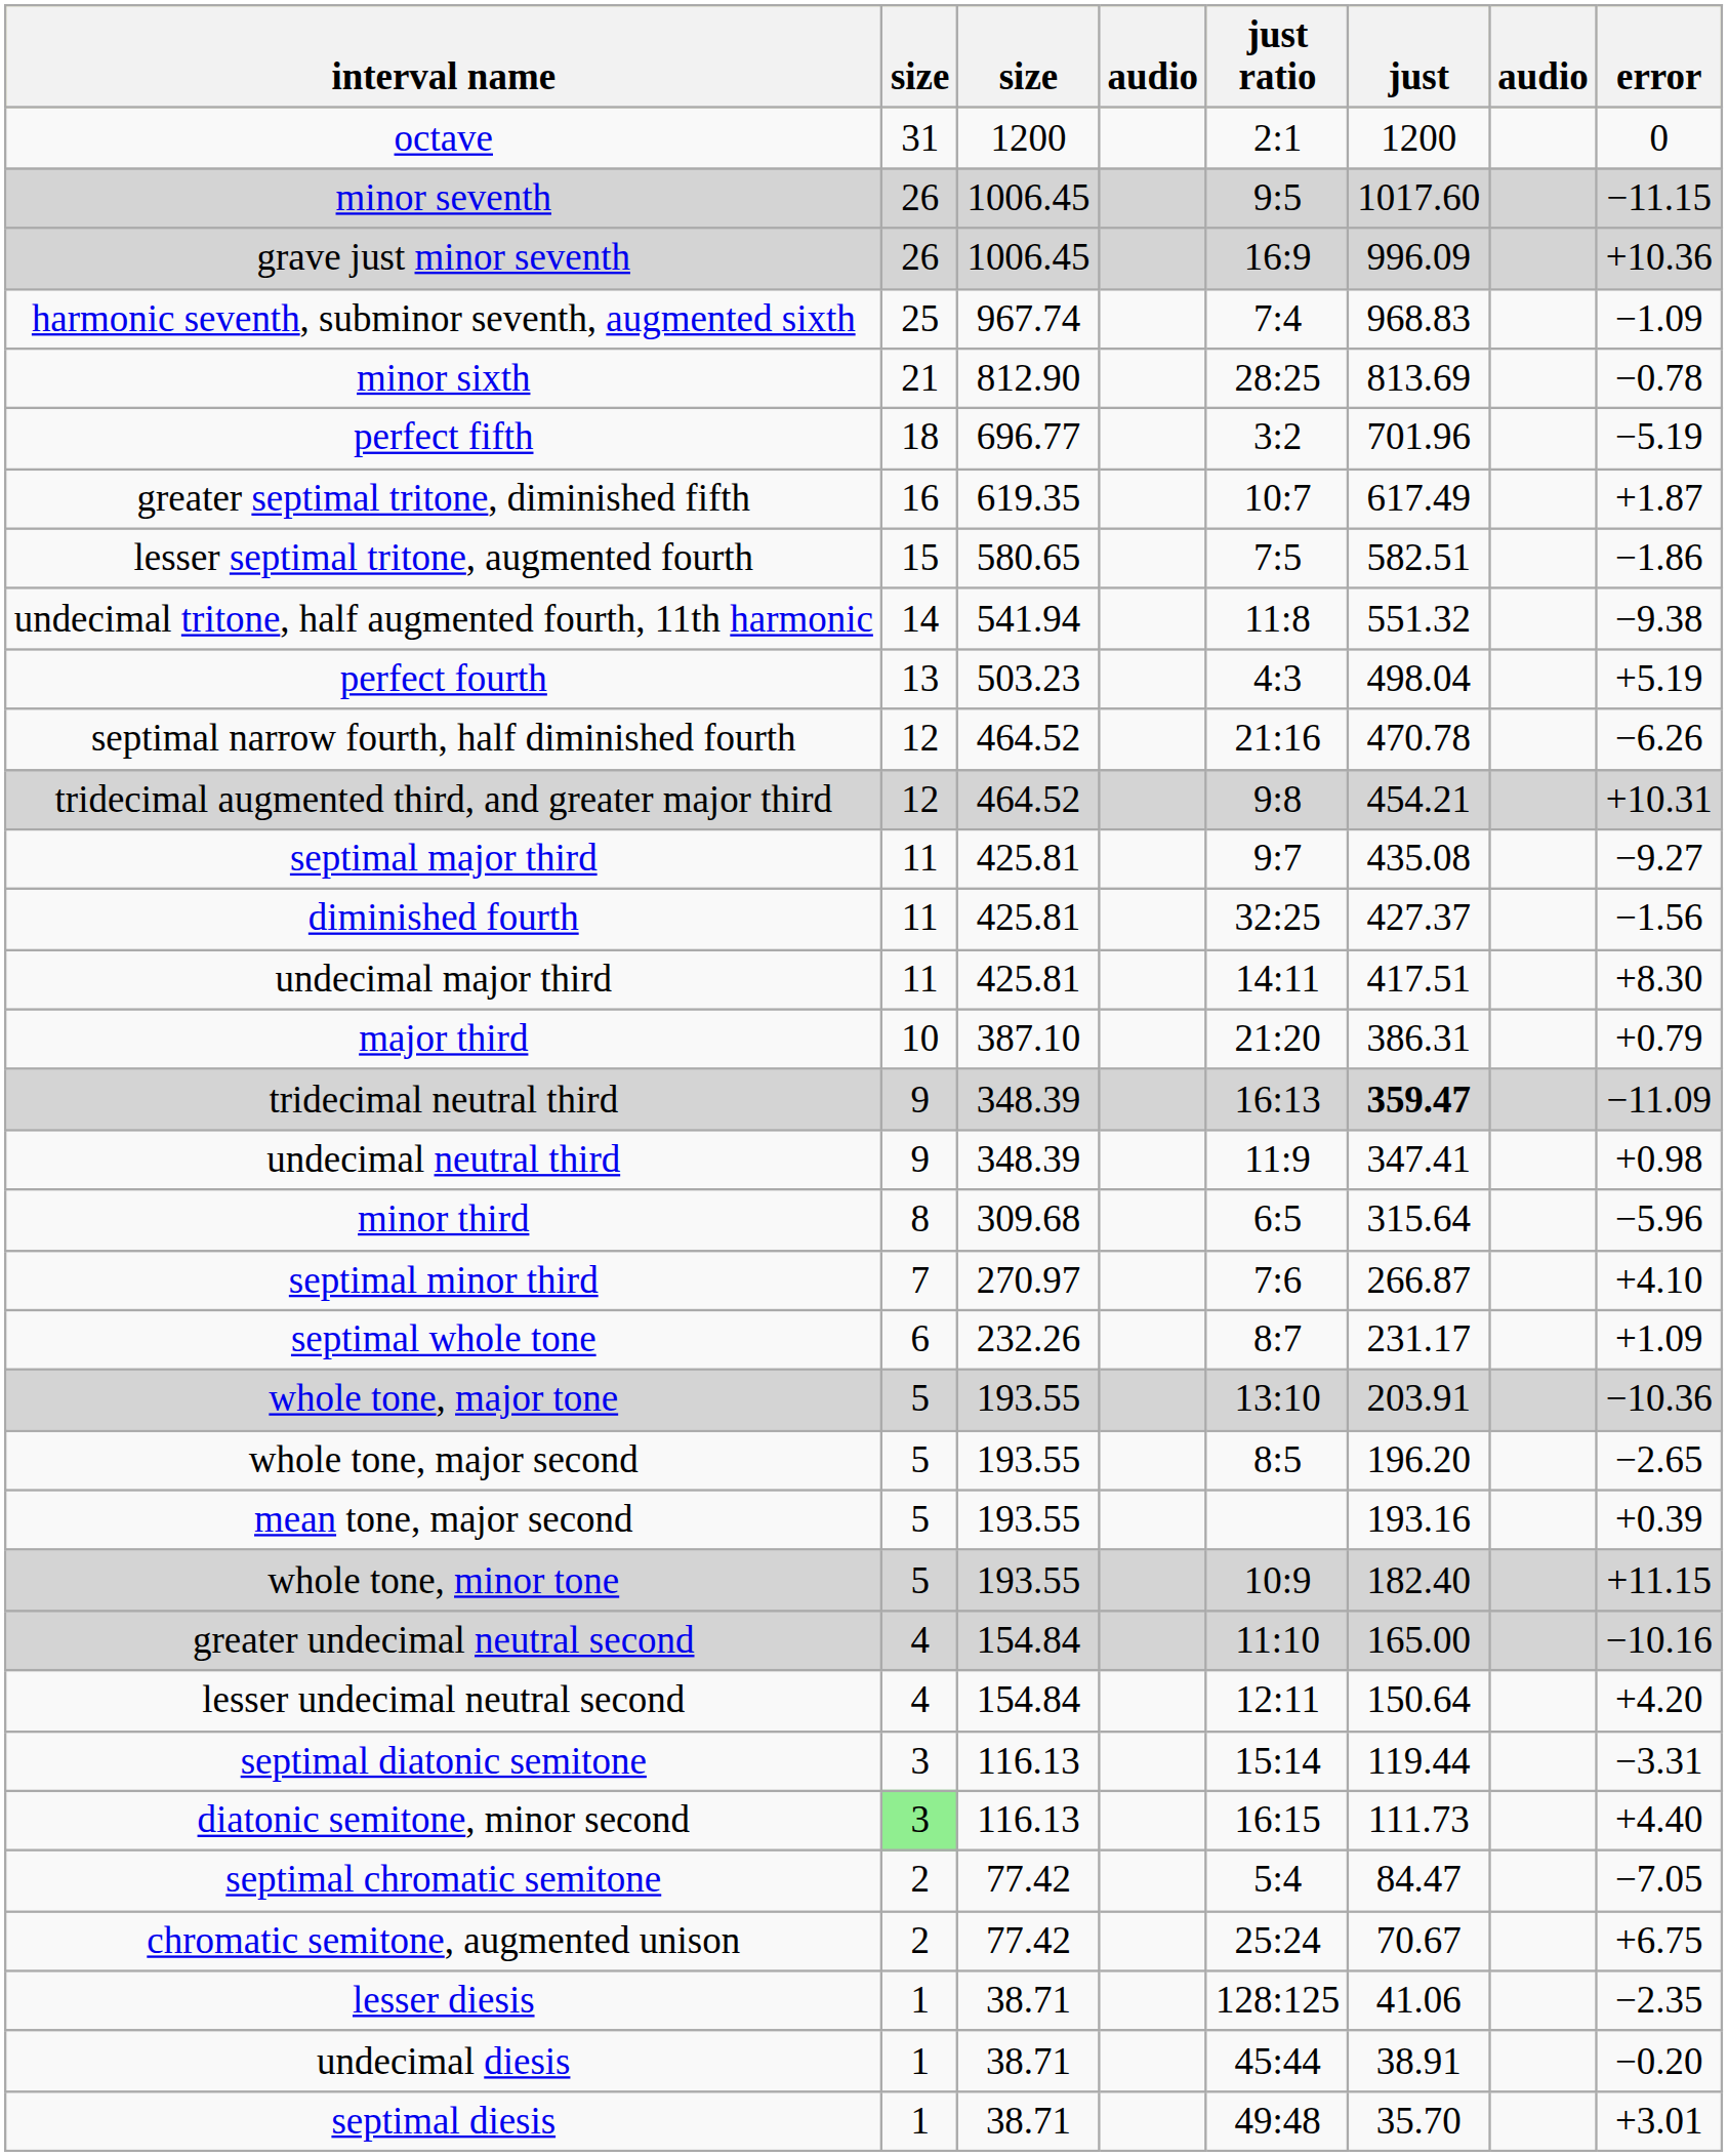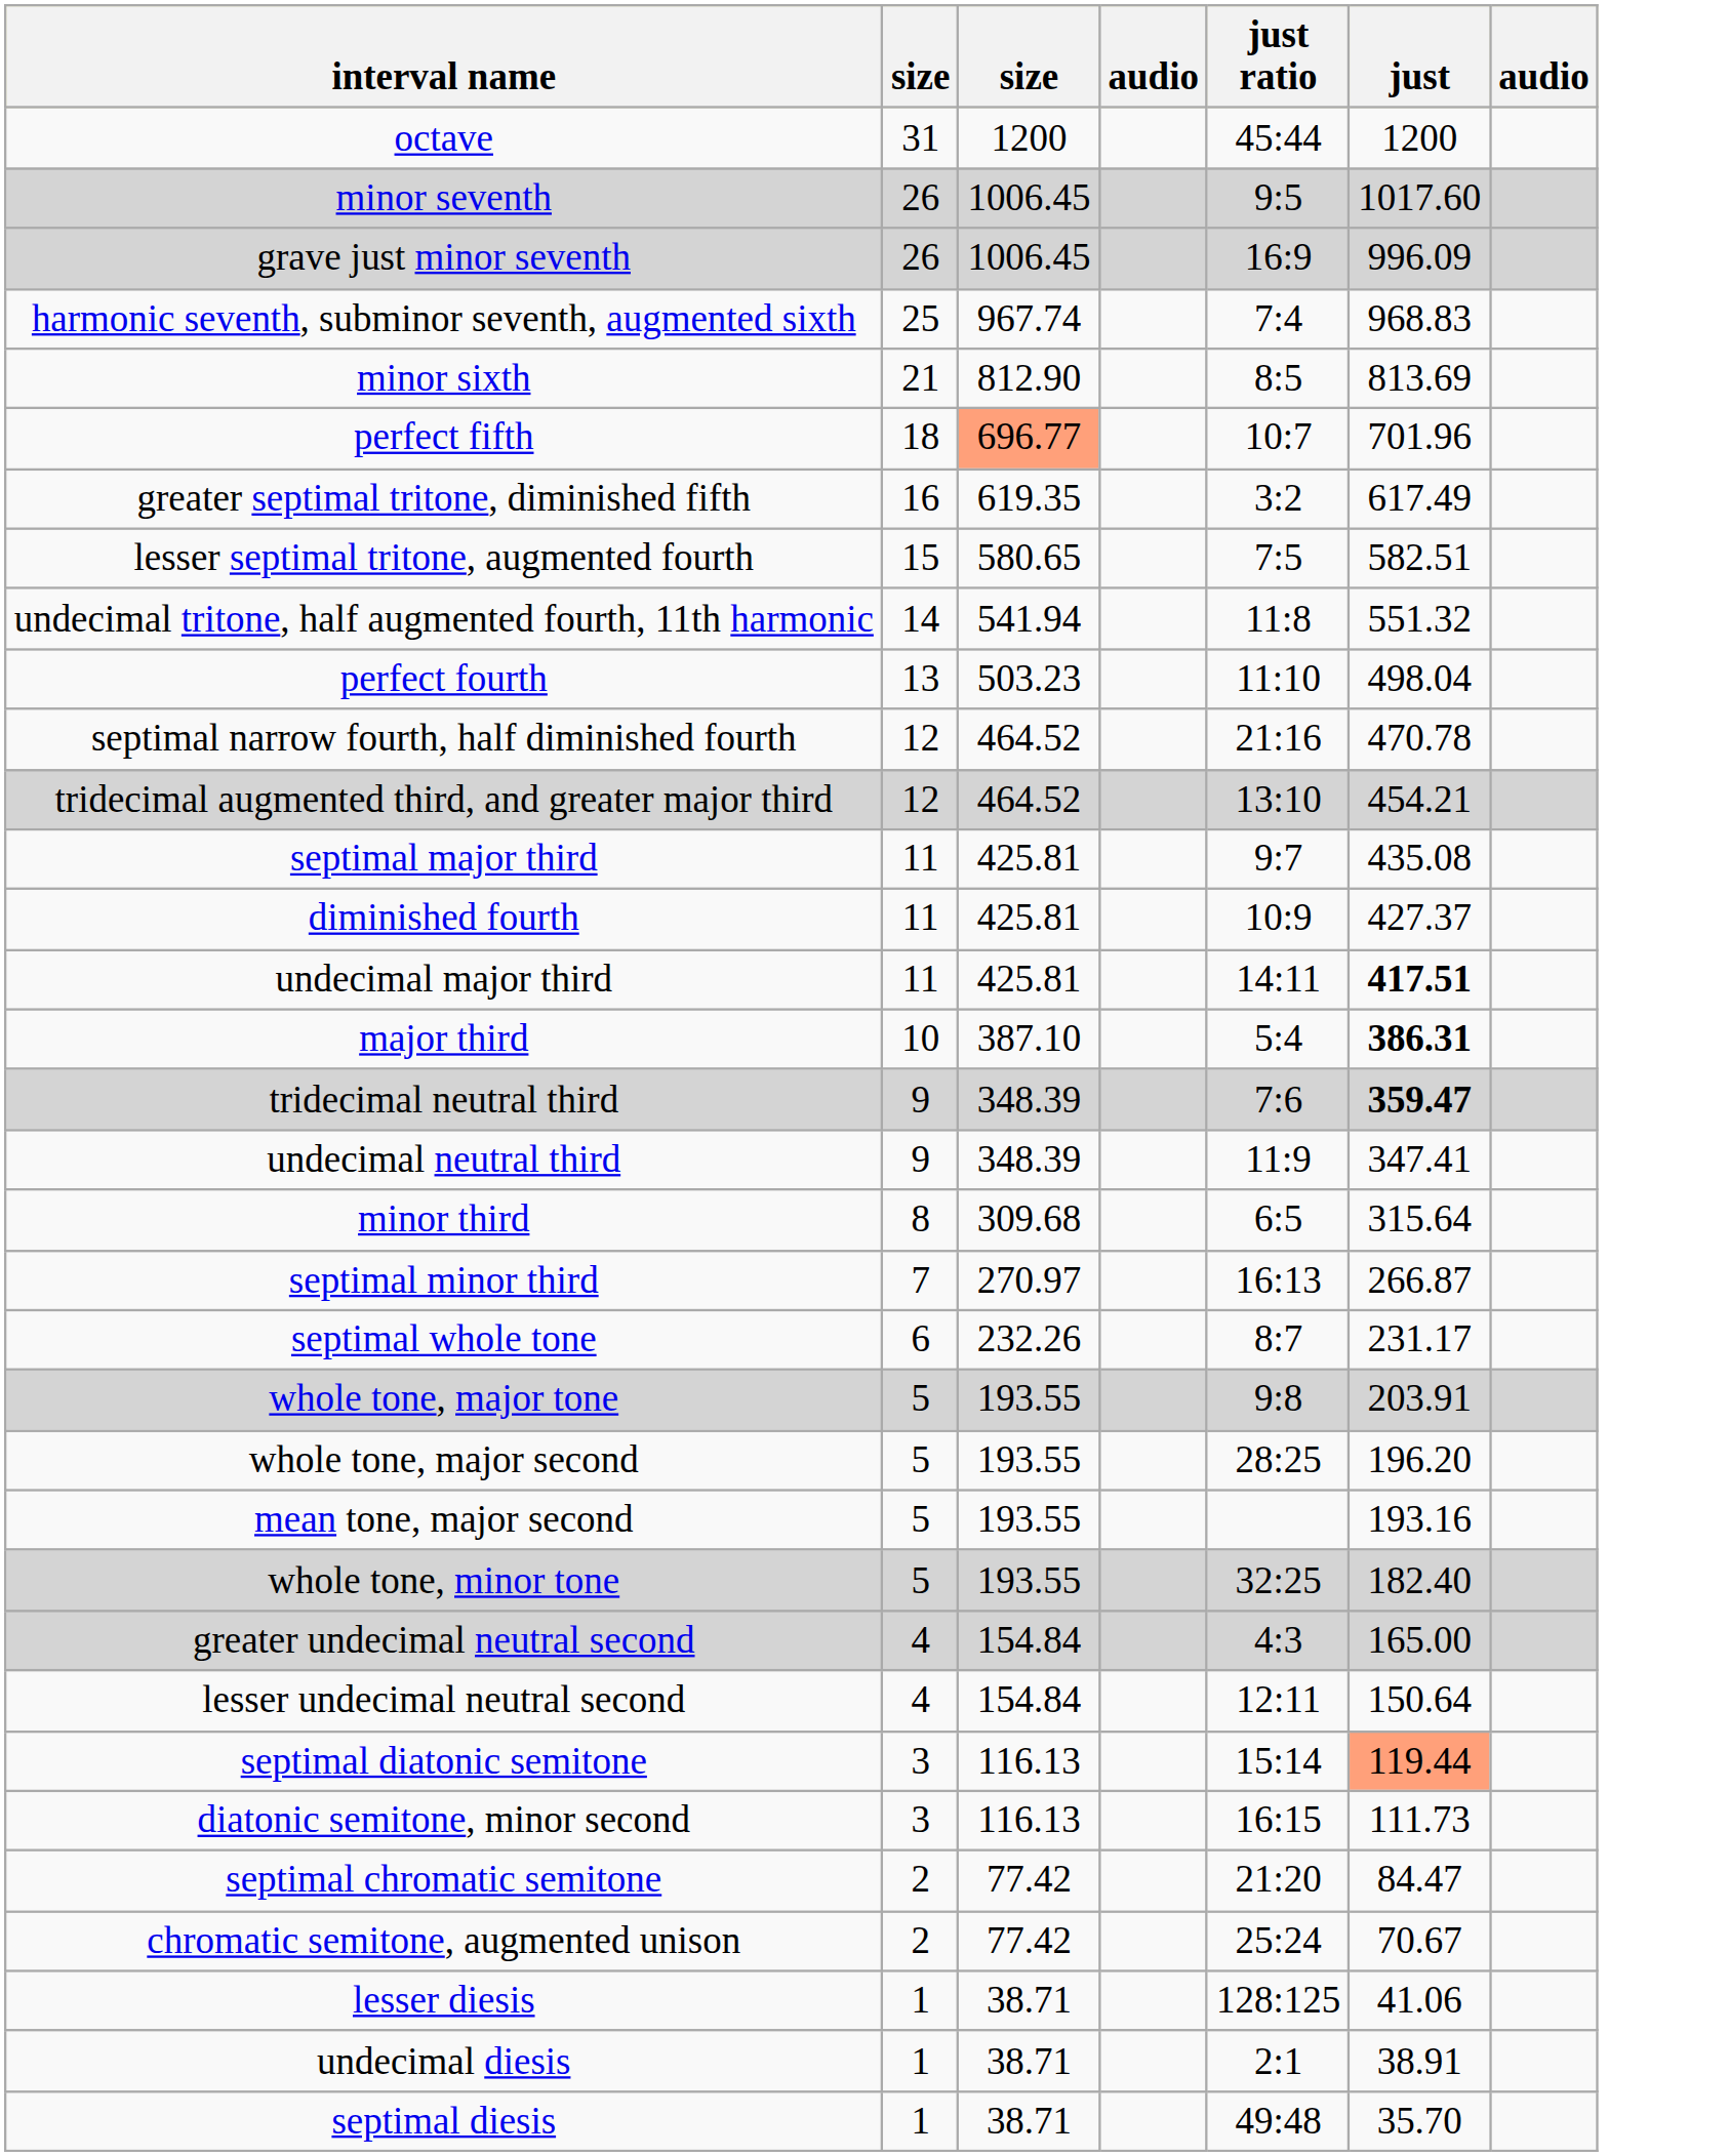- column: error | 0 | −11.15 | +10.36 | −1.09 | −0.78 | −5.19 | +1.87 | −1.86 | −9.38 | +5.19 | −6.26 | +10.31 | −9.27 | −1.56 | +8.30 | +0.79 | −11.09 | +0.98 | −5.96 | +4.10 | +1.09 | −10.36 | −2.65 | +0.39 | +11.15 | −10.16 | +4.20 | −3.31 | +4.40 | −7.05 | +6.75 | −2.35 | −0.20 | +3.01
octave | just ratio: 2:1 -> 45:44
minor sixth | just ratio: 28:25 -> 8:5
perfect fifth | column 3: no background -> lightsalmon background
perfect fifth | just ratio: 3:2 -> 10:7
greater septimal tritone, diminished fifth | just ratio: 10:7 -> 3:2
perfect fourth | just ratio: 4:3 -> 11:10
tridecimal augmented third, and greater major third | just ratio: 9:8 -> 13:10
diminished fourth | just ratio: 32:25 -> 10:9
undecimal major third | just: normal -> bold
major third | just ratio: 21:20 -> 5:4
major third | just: normal -> bold
tridecimal neutral third | just ratio: 16:13 -> 7:6
septimal minor third | just ratio: 7:6 -> 16:13
whole tone, major tone | just ratio: 13:10 -> 9:8
whole tone, major second | just ratio: 8:5 -> 28:25
whole tone, minor tone | just ratio: 10:9 -> 32:25
greater undecimal neutral second | just ratio: 11:10 -> 4:3
septimal diatonic semitone | just: no background -> lightsalmon background
diatonic semitone, minor second | column 2: lightgreen background -> no background
septimal chromatic semitone | just ratio: 5:4 -> 21:20
undecimal diesis | just ratio: 45:44 -> 2:1
